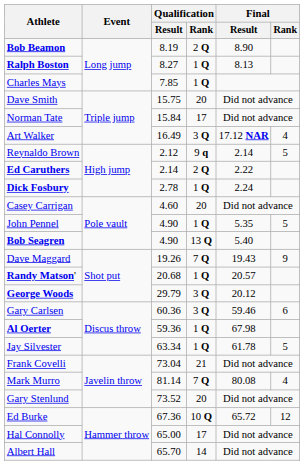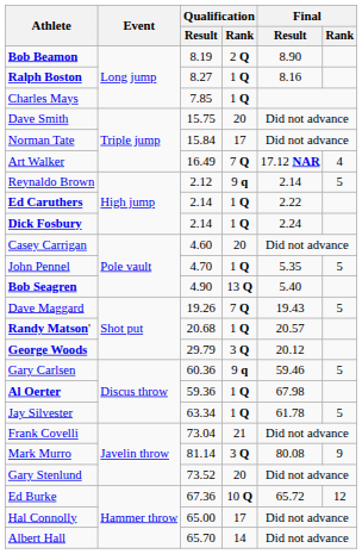Ralph Boston | Final / Result: 8.13 -> 8.16
Art Walker | Qualification / Rank: 3 Q -> 7 Q
Ed Caruthers | Qualification / Rank: 2 Q -> 1 Q
Dick Fosbury | Qualification / Result: 2.78 -> 2.14
John Pennel | Qualification / Result: 4.90 -> 4.70
Dave Maggard | Final / Rank: 9 -> 5
Gary Carlsen | Qualification / Rank: 3 Q -> 9 q
Gary Carlsen | Final / Rank: 6 -> 5
Mark Murro | Qualification / Rank: 7 Q -> 3 Q
Mark Murro | Final / Rank: 4 -> 9
